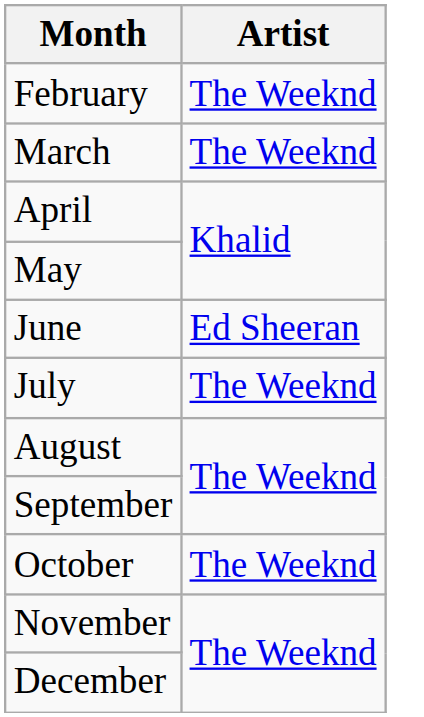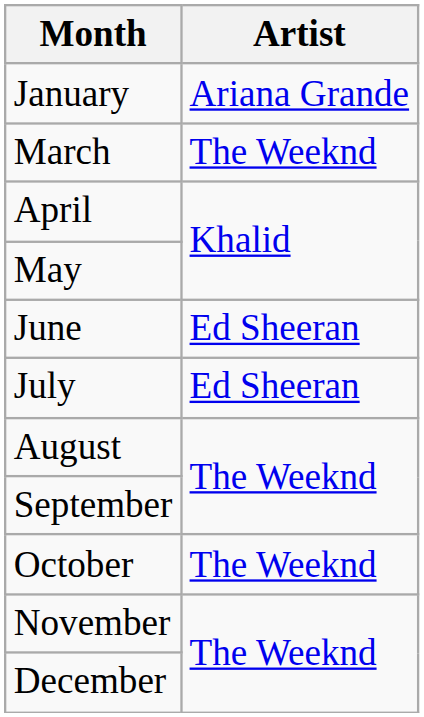+ row: January | Ariana Grande
- row: February | The Weeknd
July | Artist: The Weeknd -> Ed Sheeran
